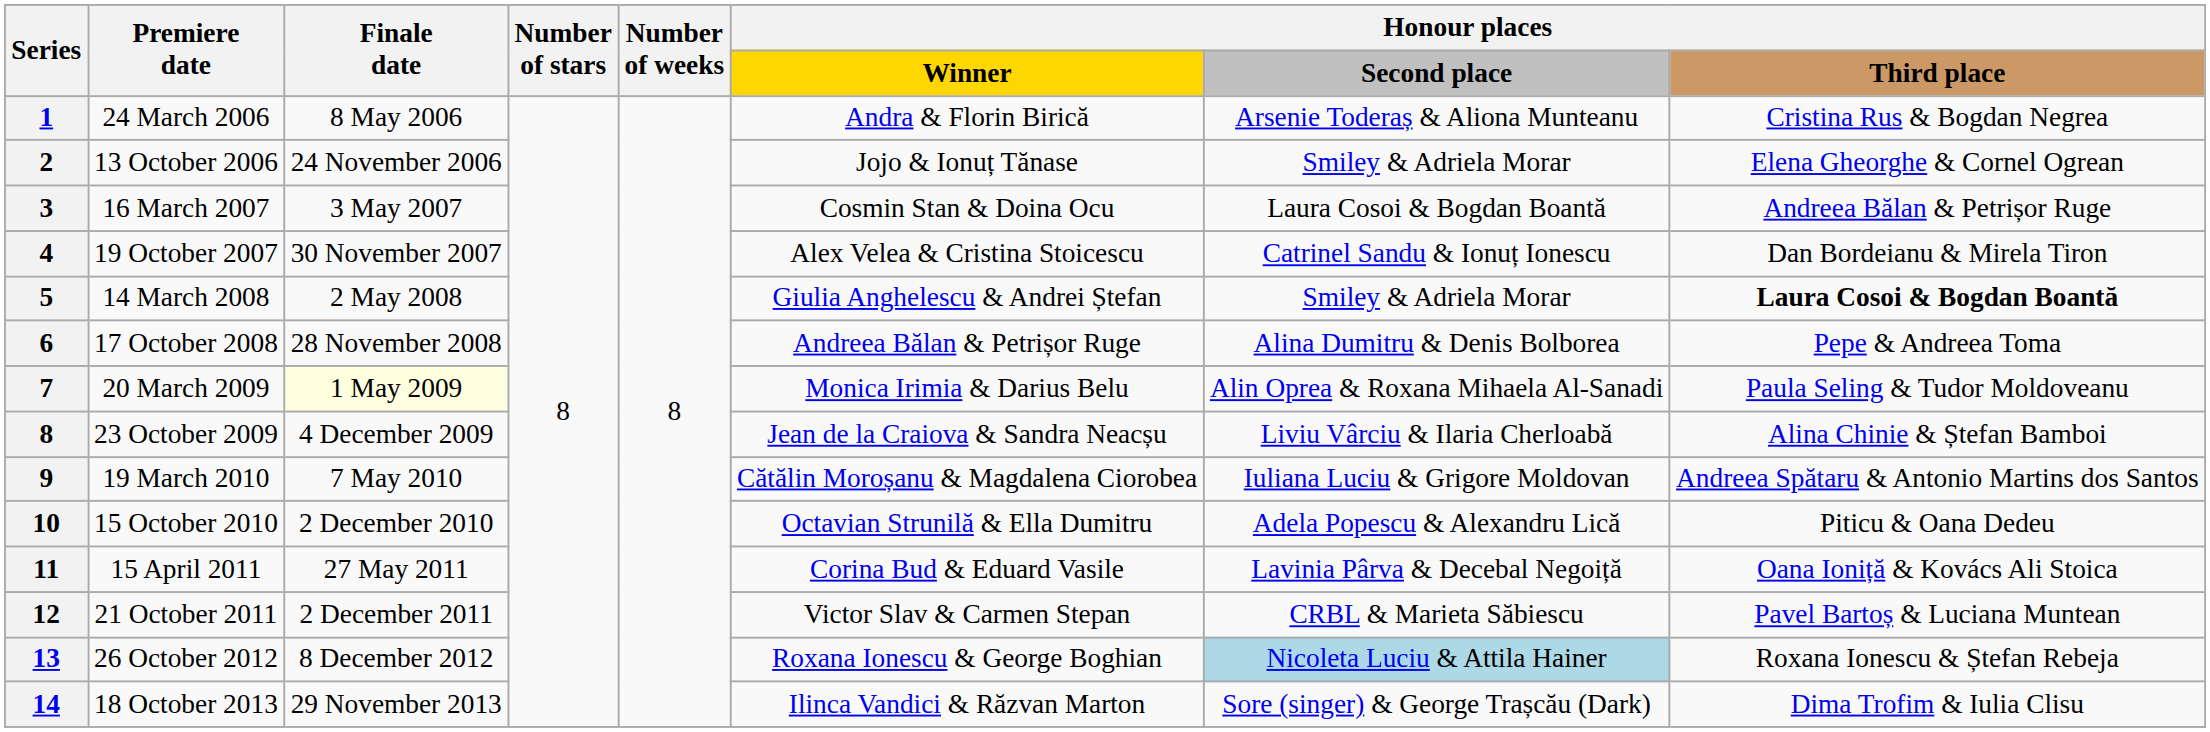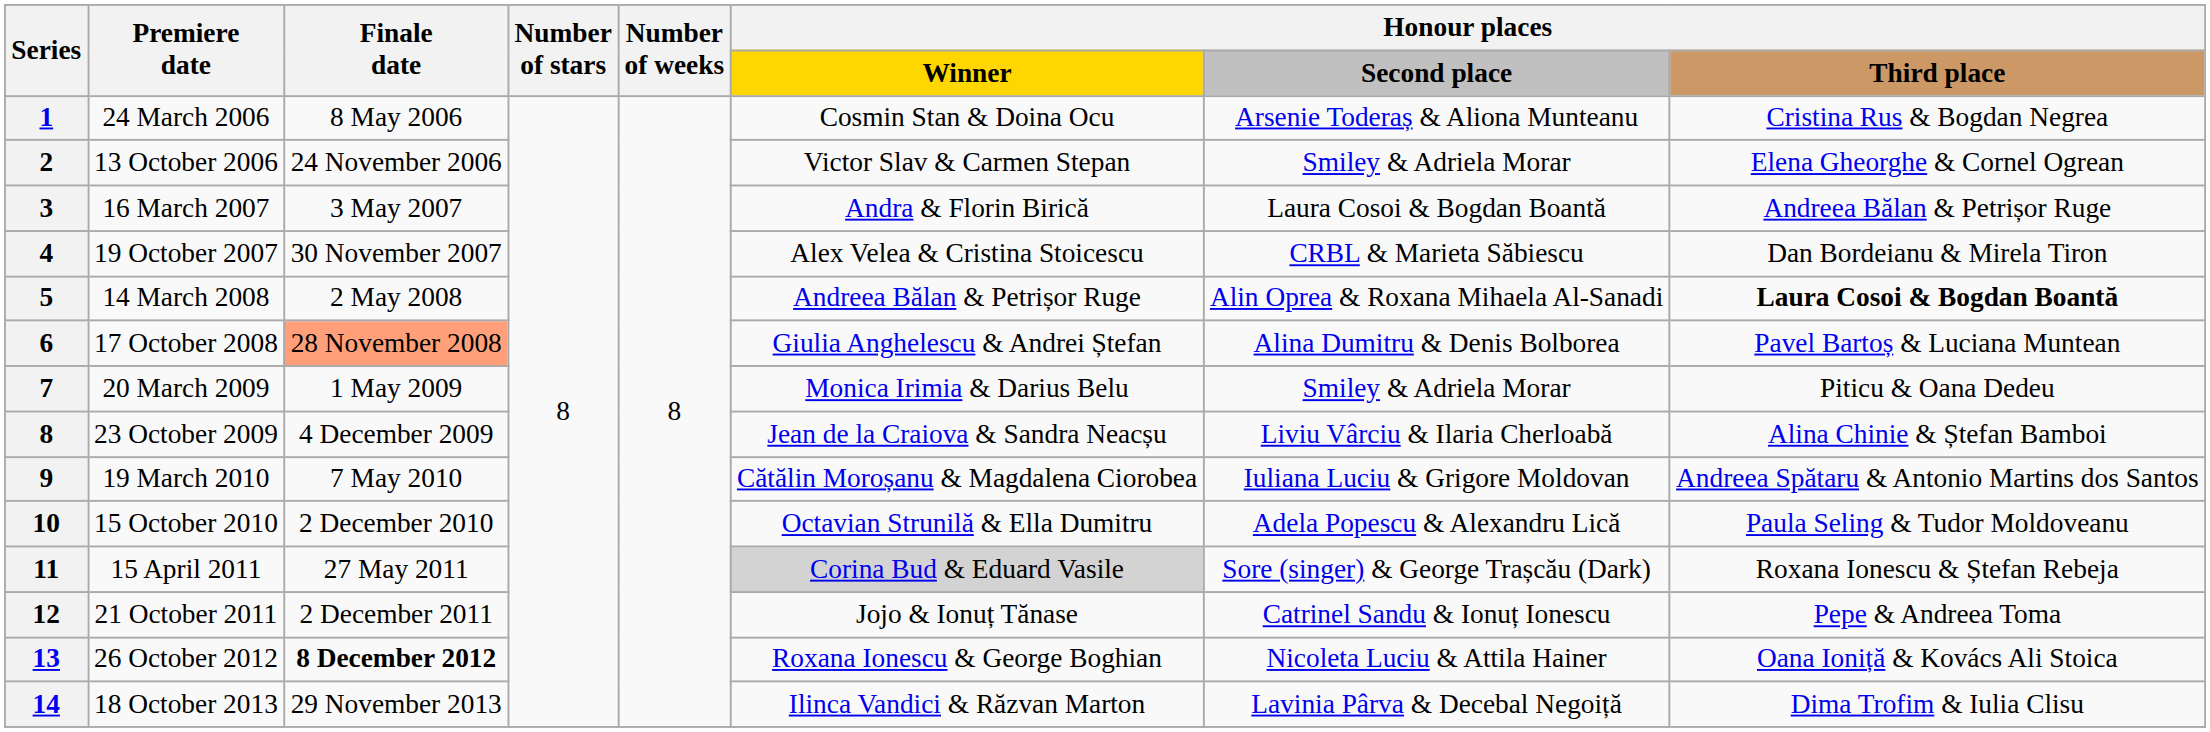24 March 2006 | column 6: Andra & Florin Birică -> Cosmin Stan & Doina Ocu
13 October 2006 | column 6: Jojo & Ionuț Tănase -> Victor Slav & Carmen Stepan
16 March 2007 | column 6: Cosmin Stan & Doina Ocu -> Andra & Florin Birică
19 October 2007 | column 7: Catrinel Sandu & Ionuț Ionescu -> CRBL & Marieta Săbiescu
14 March 2008 | column 6: Giulia Anghelescu & Andrei Ștefan -> Andreea Bălan & Petrișor Ruge
14 March 2008 | column 7: Smiley & Adriela Morar -> Alin Oprea & Roxana Mihaela Al-Sanadi
17 October 2008 | Finale date: no background -> lightsalmon background
17 October 2008 | column 6: Andreea Bălan & Petrișor Ruge -> Giulia Anghelescu & Andrei Ștefan
17 October 2008 | column 8: Pepe & Andreea Toma -> Pavel Bartoș & Luciana Muntean
20 March 2009 | Finale date: lightyellow background -> no background
20 March 2009 | column 7: Alin Oprea & Roxana Mihaela Al-Sanadi -> Smiley & Adriela Morar
20 March 2009 | column 8: Paula Seling & Tudor Moldoveanu -> Piticu & Oana Dedeu
15 October 2010 | column 8: Piticu & Oana Dedeu -> Paula Seling & Tudor Moldoveanu
15 April 2011 | column 6: no background -> lightgrey background
15 April 2011 | column 7: Lavinia Pârva & Decebal Negoiță -> Sore (singer) & George Trașcău (Dark)
15 April 2011 | column 8: Oana Ioniță & Kovács Ali Stoica -> Roxana Ionescu & Ștefan Rebeja
21 October 2011 | column 6: Victor Slav & Carmen Stepan -> Jojo & Ionuț Tănase
21 October 2011 | column 7: CRBL & Marieta Săbiescu -> Catrinel Sandu & Ionuț Ionescu
21 October 2011 | column 8: Pavel Bartoș & Luciana Muntean -> Pepe & Andreea Toma
26 October 2012 | Finale date: normal -> bold
26 October 2012 | column 7: lightblue background -> no background
26 October 2012 | column 8: Roxana Ionescu & Ștefan Rebeja -> Oana Ioniță & Kovács Ali Stoica
18 October 2013 | column 7: Sore (singer) & George Trașcău (Dark) -> Lavinia Pârva & Decebal Negoiță
